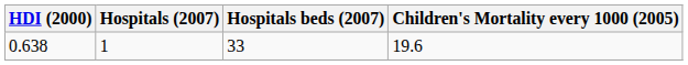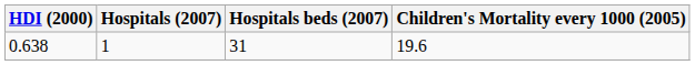0.638 | Hospitals beds (2007): 33 -> 31
